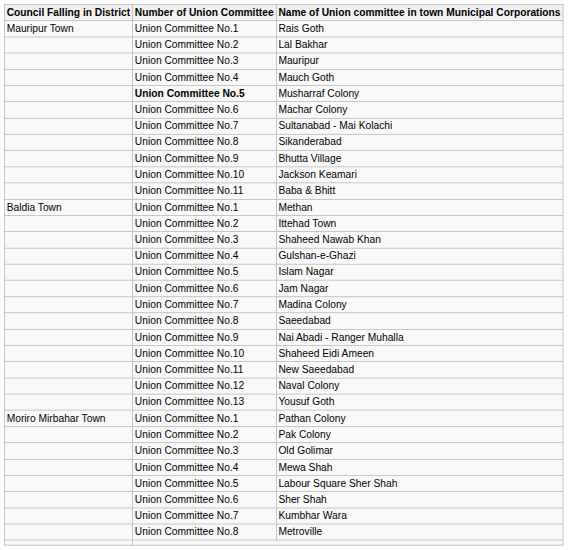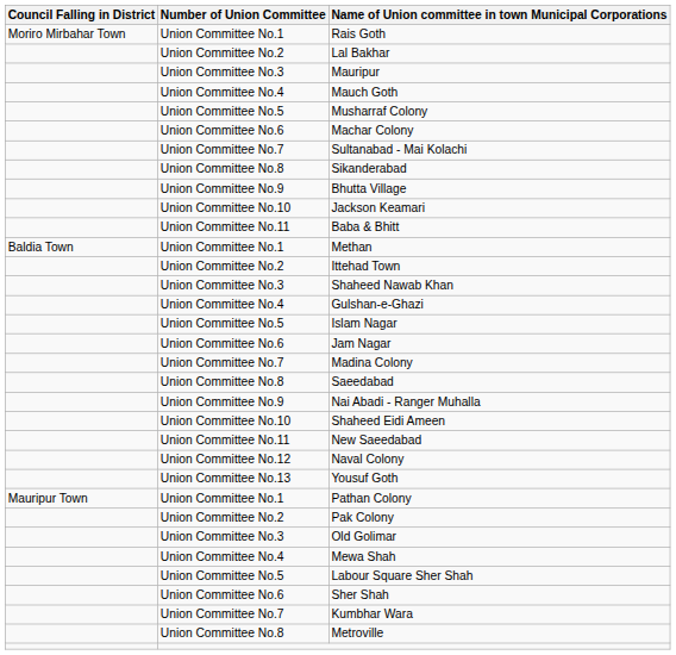Rais Goth | Council Falling in District: Mauripur Town -> Moriro Mirbahar Town
Musharraf Colony | Number of Union Committee: bold -> normal
Pathan Colony | Council Falling in District: Moriro Mirbahar Town -> Mauripur Town
